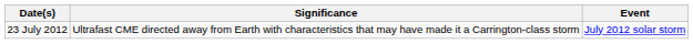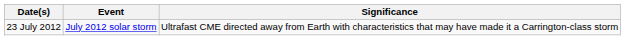columns swapped: Event <-> Significance
